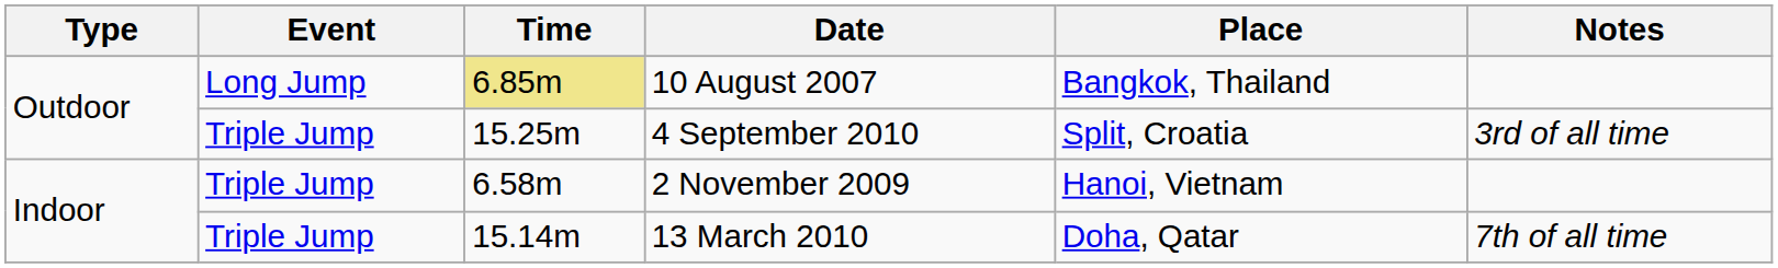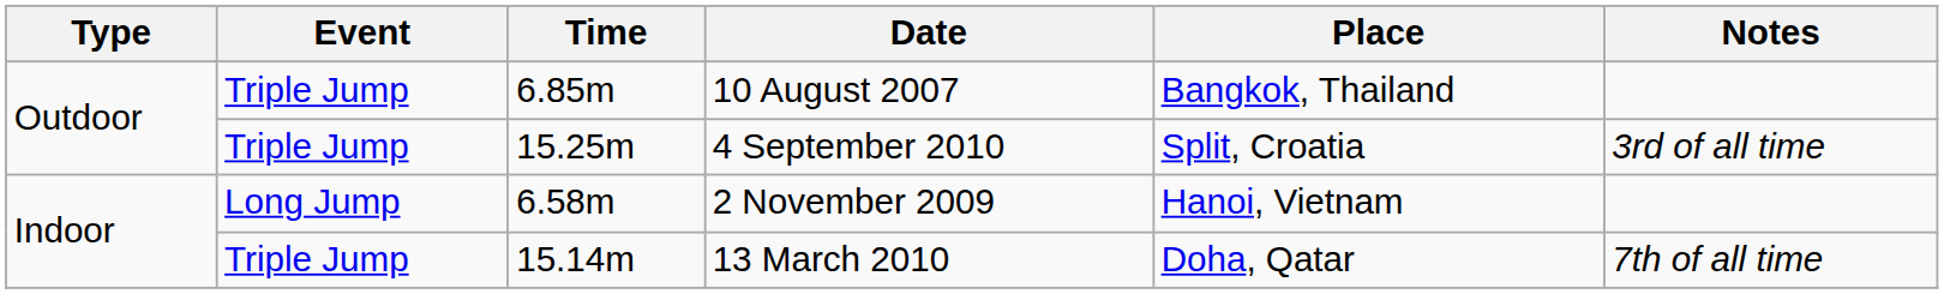10 August 2007 | Event: Long Jump -> Triple Jump
10 August 2007 | Time: khaki background -> no background
2 November 2009 | Event: Triple Jump -> Long Jump
